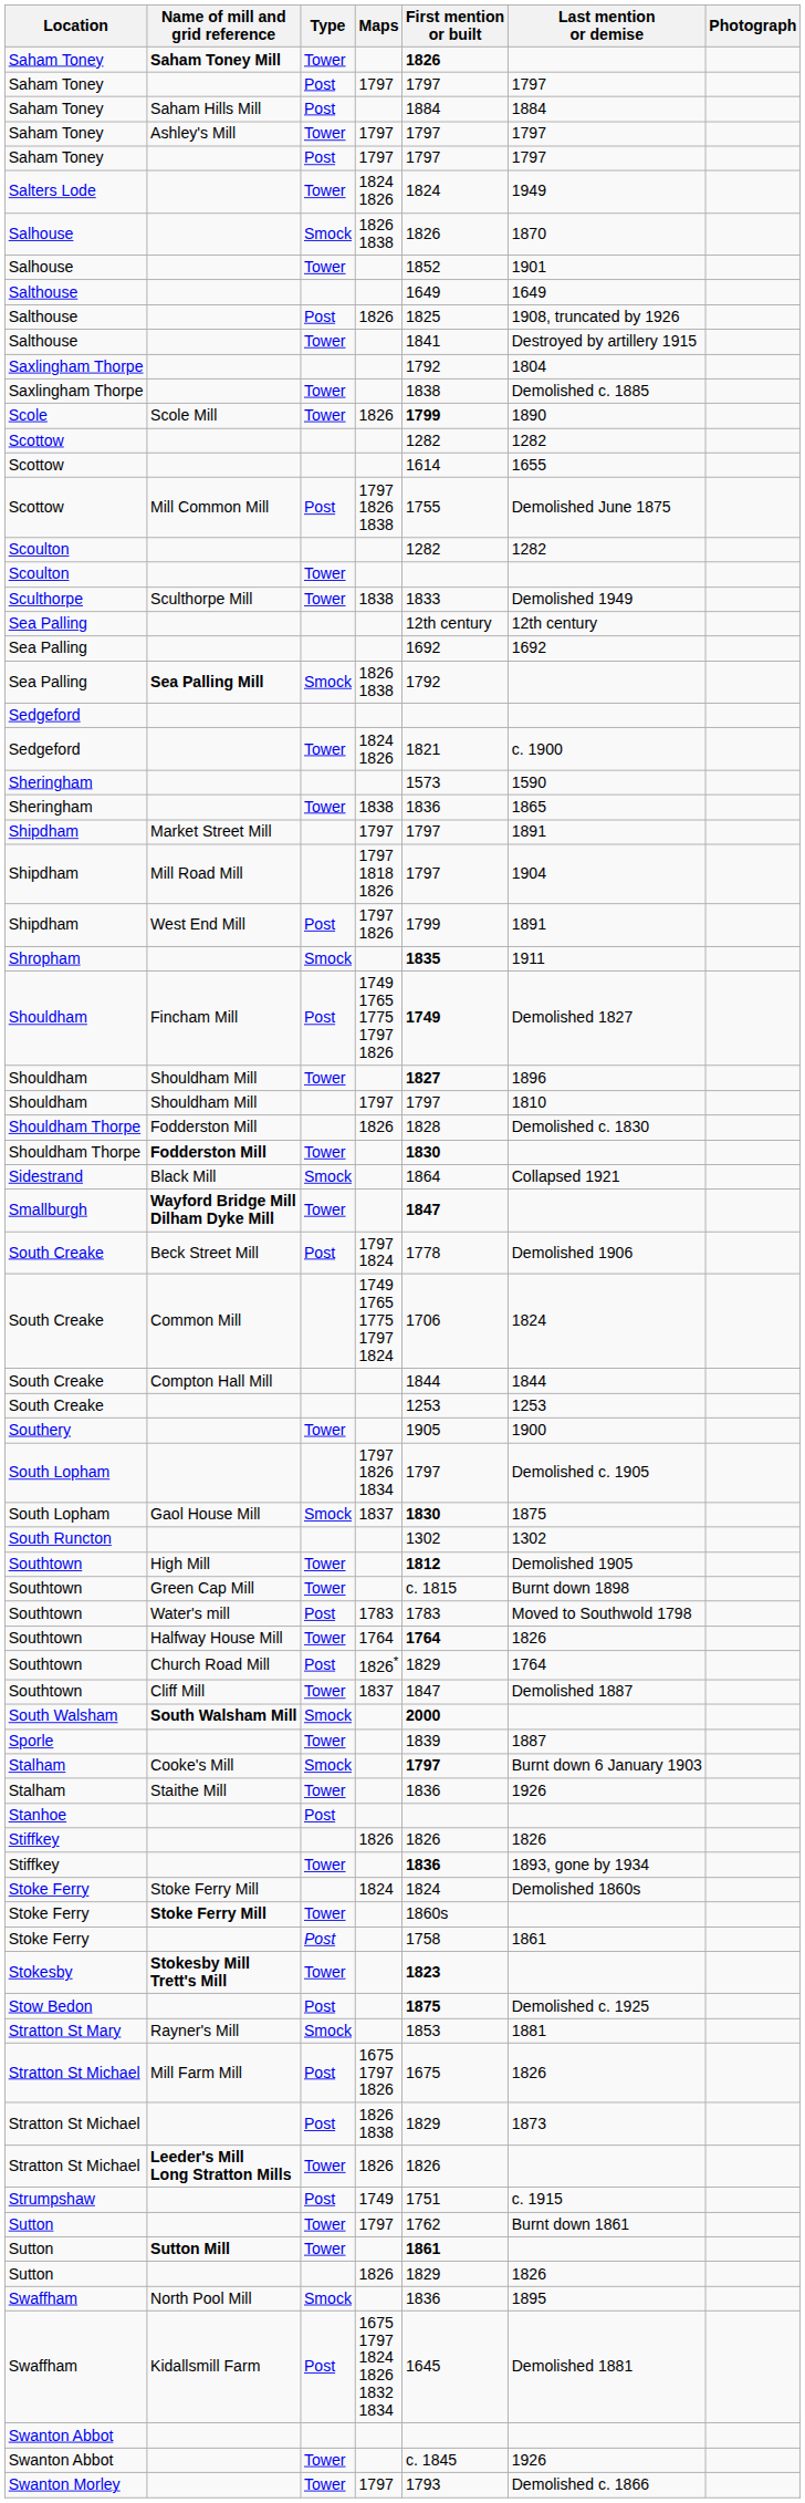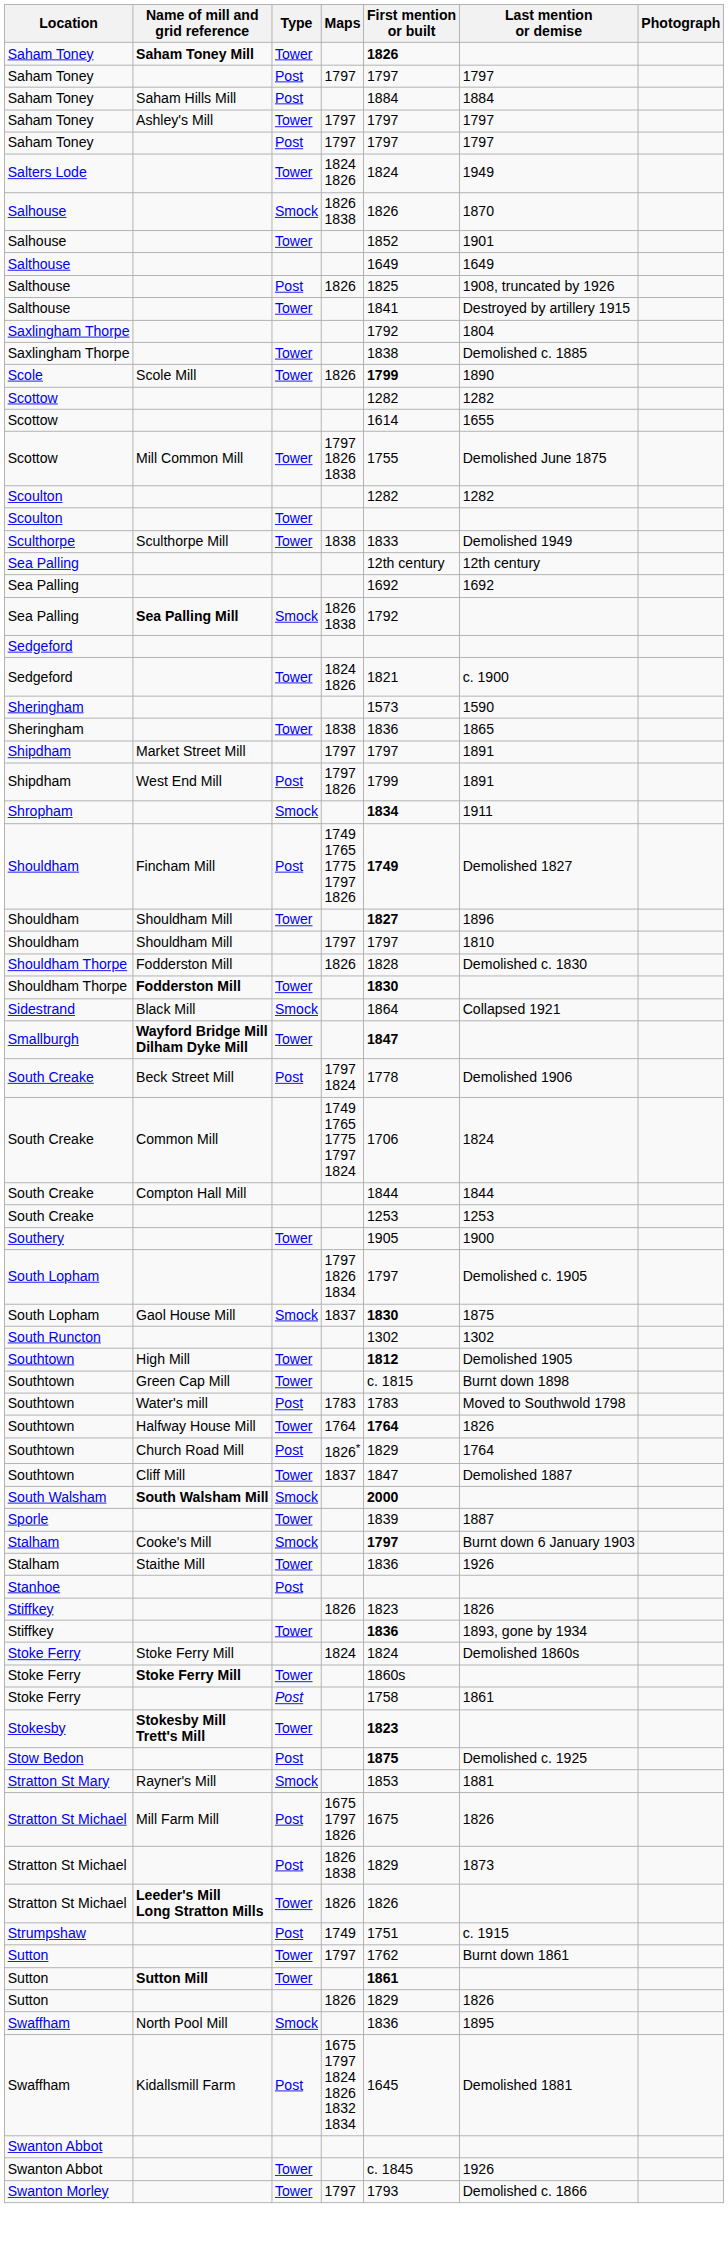Scottow / 1797 1826 1838 | Type: Post -> Tower
- row: Shipdham | Mill Road Mill | 1797 1818 1826 | 1797 | 1904
Shropham | First mention or built: 1835 -> 1834
Stiffkey / 1826 | First mention or built: 1826 -> 1823
